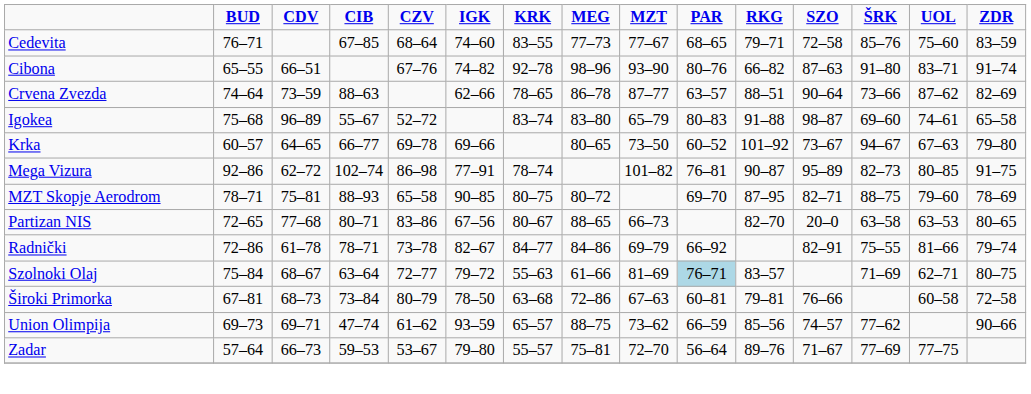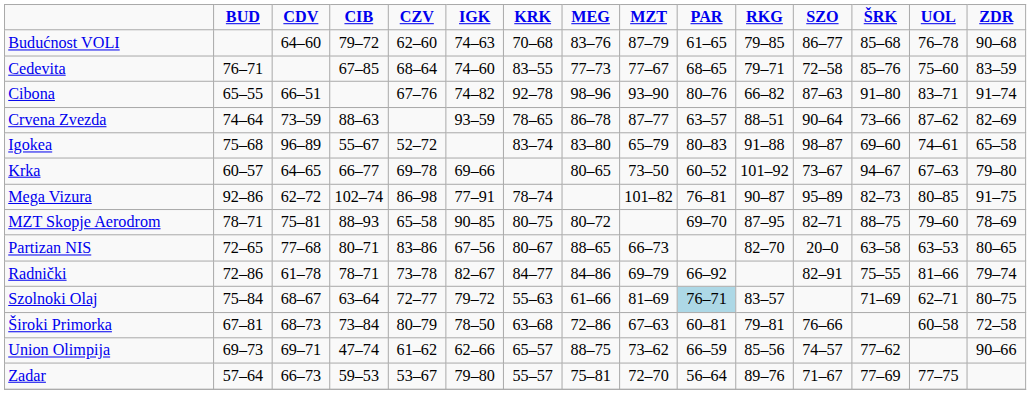+ row: Budućnost VOLI | 64–60 | 79–72 | 62–60 | 74–63 | 70–68 | 83–76 | 87–79 | 61–65 | 79–85 | 86–77 | 85–68 | 76–78 | 90–68
Crvena Zvezda | IGK: 62–66 -> 93–59
Union Olimpija | IGK: 93–59 -> 62–66
